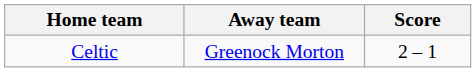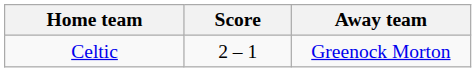columns swapped: Score <-> Away team
